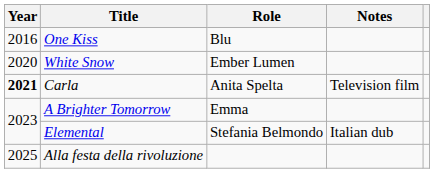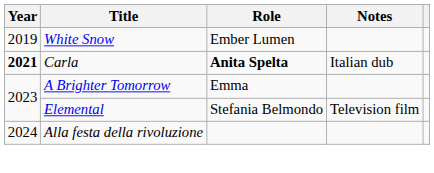- row: 2016 | One Kiss | Blu
White Snow | Year: 2020 -> 2019
Carla | Role: normal -> bold
Carla | Notes: Television film -> Italian dub
Elemental | Notes: Italian dub -> Television film
Alla festa della rivoluzione | Year: 2025 -> 2024
